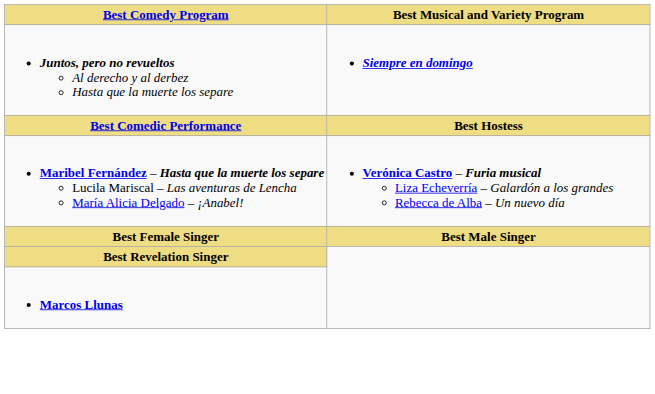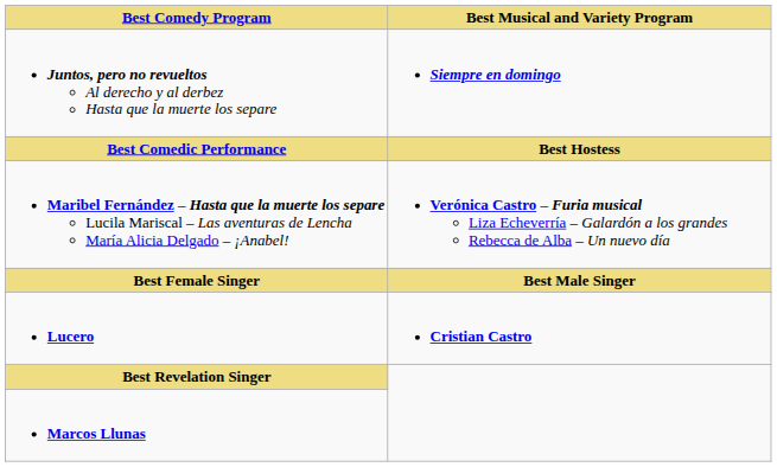+ row: Lucero | Cristian Castro
